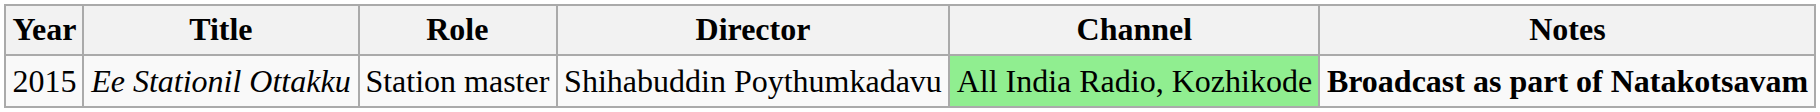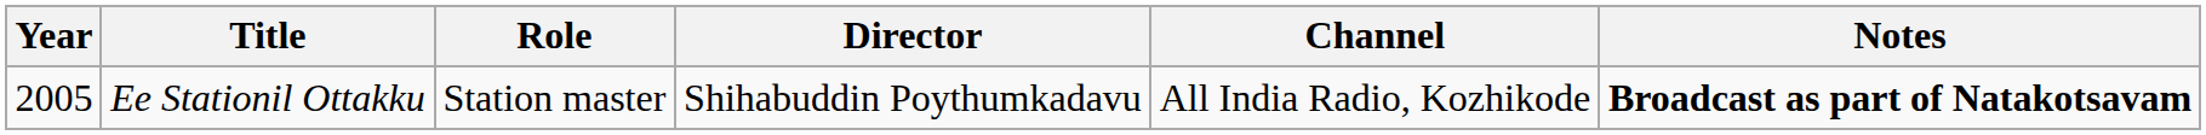Ee Stationil Ottakku | Year: 2015 -> 2005
Ee Stationil Ottakku | Channel: lightgreen background -> no background
